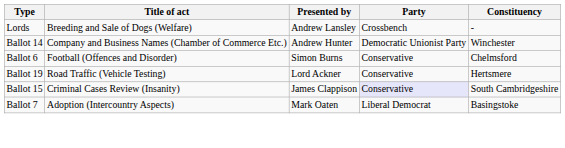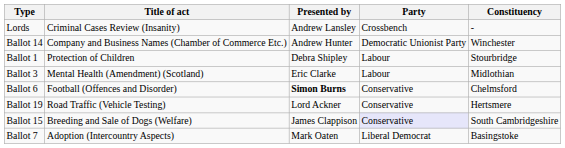Lords | Title of act: Breeding and Sale of Dogs (Welfare) -> Criminal Cases Review (Insanity)
+ row: Ballot 1 | Protection of Children | Debra Shipley | Labour | Stourbridge
+ row: Ballot 3 | Mental Health (Amendment) (Scotland) | Eric Clarke | Labour | Midlothian
Ballot 6 | Presented by: normal -> bold
Ballot 15 | Title of act: Criminal Cases Review (Insanity) -> Breeding and Sale of Dogs (Welfare)
